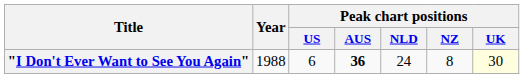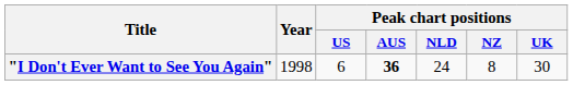"I Don't Ever Want to See You Again" | Year: 1988 -> 1998
"I Don't Ever Want to See You Again" | Peak chart positions / UK: lightyellow background -> no background
